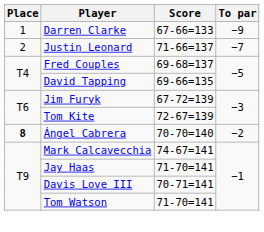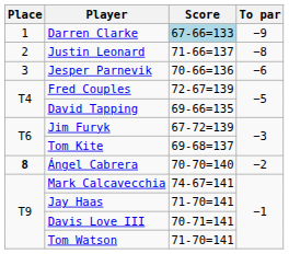Darren Clarke | Score: no background -> lightblue background
Justin Leonard | To par: −7 -> −8
+ row: 3 | Jesper Parnevik | 70-66=136 | −6
Fred Couples | Score: 69-68=137 -> 72-67=139
Tom Kite | Score: 72-67=139 -> 69-68=137
